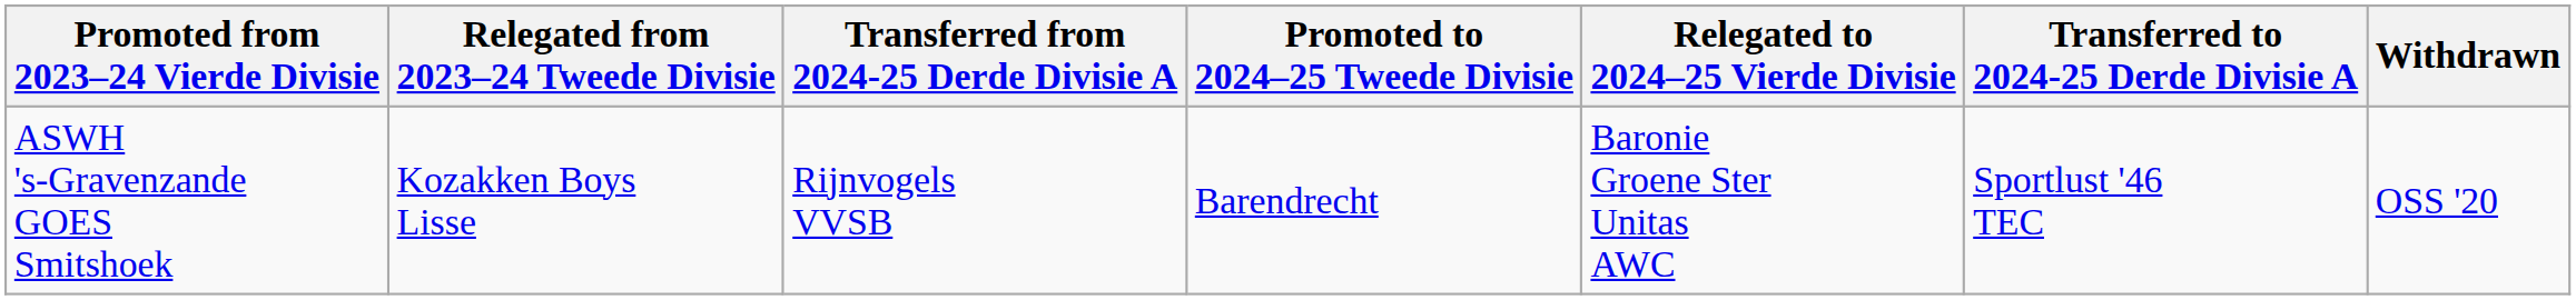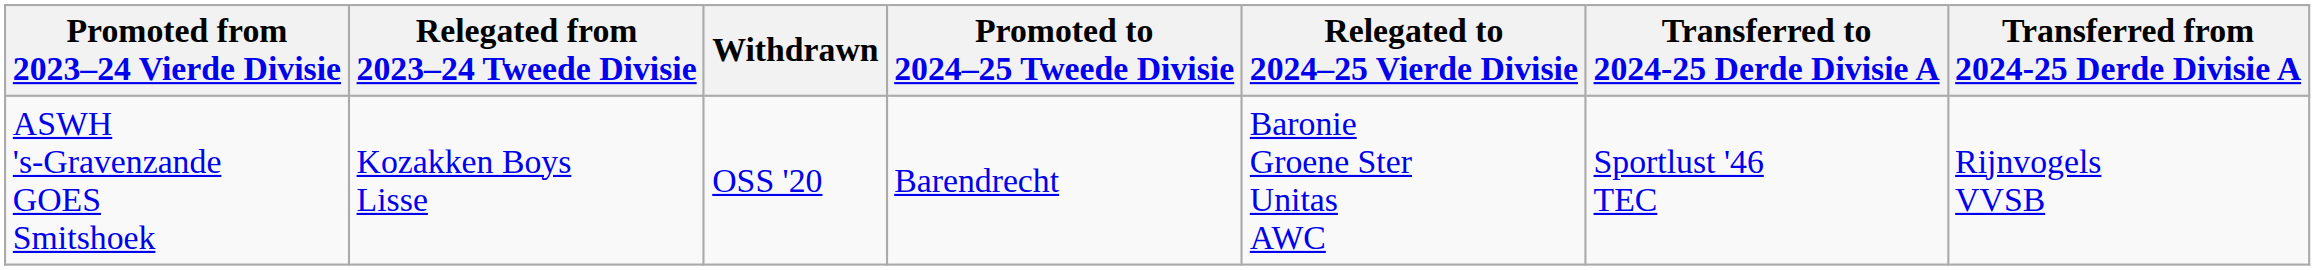columns swapped: Transferred from 2024-25 Derde Divisie A <-> Withdrawn
